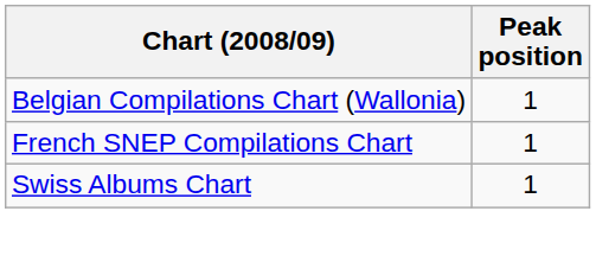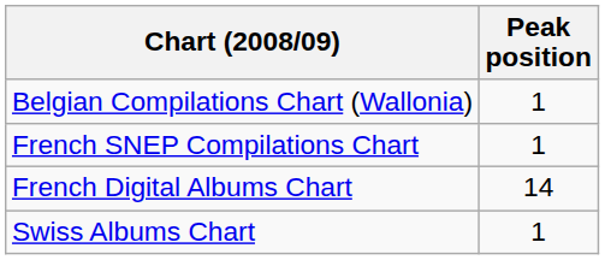+ row: French Digital Albums Chart | 14
